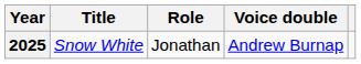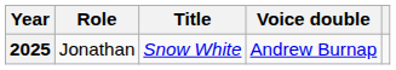columns swapped: Title <-> Role
